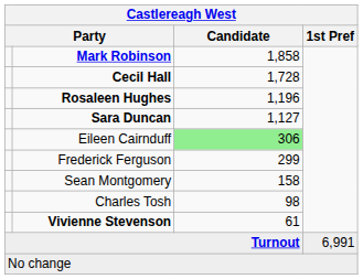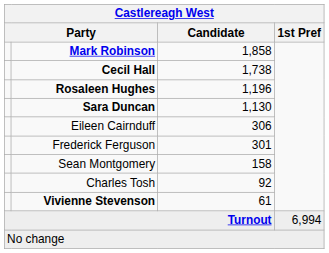Cecil Hall | Candidate: 1,728 -> 1,738
Sara Duncan | Candidate: 1,127 -> 1,130
Eileen Cairnduff | Candidate: lightgreen background -> no background
Frederick Ferguson | Candidate: 299 -> 301
Charles Tosh | Candidate: 98 -> 92
Turnout | 1st Pref: 6,991 -> 6,994
